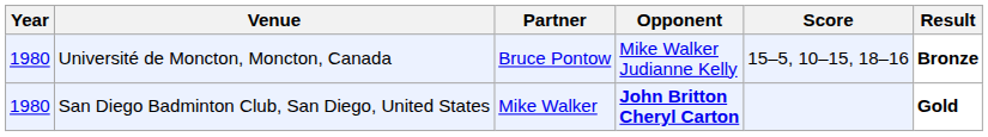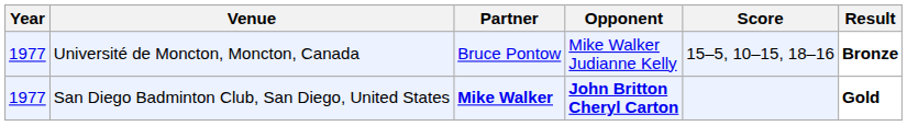Université de Moncton, Moncton, Canada | Year: 1980 -> 1977
San Diego Badminton Club, San Diego, United States | Year: 1980 -> 1977
San Diego Badminton Club, San Diego, United States | Partner: normal -> bold
